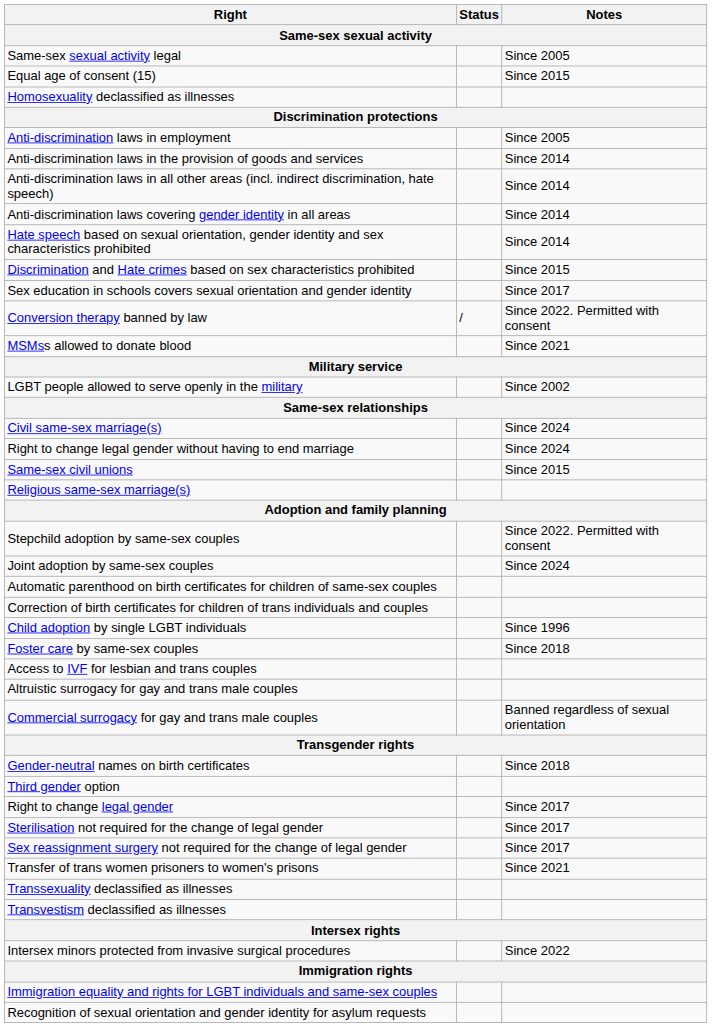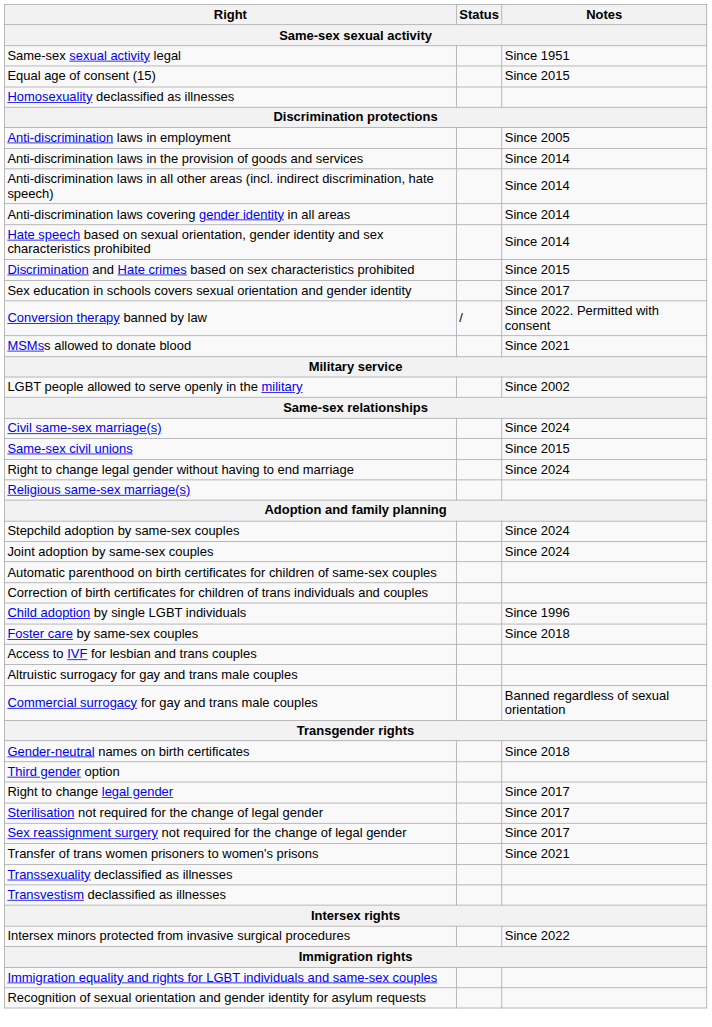Same-sex sexual activity legal | Notes: Since 2005 -> Since 1951
rows swapped: Same-sex civil unions <-> Right to change legal gender without having to end marriage
Stepchild adoption by same-sex couples | Notes: Since 2022. Permitted with consent -> Since 2024
